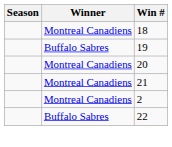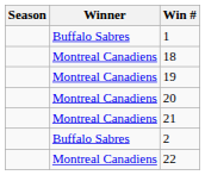+ row: Buffalo Sabres | 1
19 | Winner: Buffalo Sabres -> Montreal Canadiens
2 | Winner: Montreal Canadiens -> Buffalo Sabres
22 | Winner: Buffalo Sabres -> Montreal Canadiens
